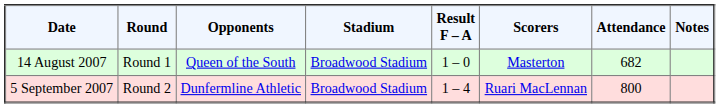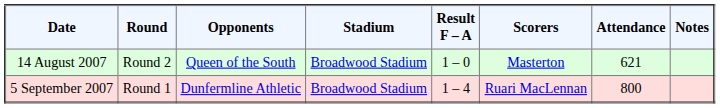14 August 2007 | Round: Round 1 -> Round 2
14 August 2007 | Attendance: 682 -> 621
5 September 2007 | Round: Round 2 -> Round 1
